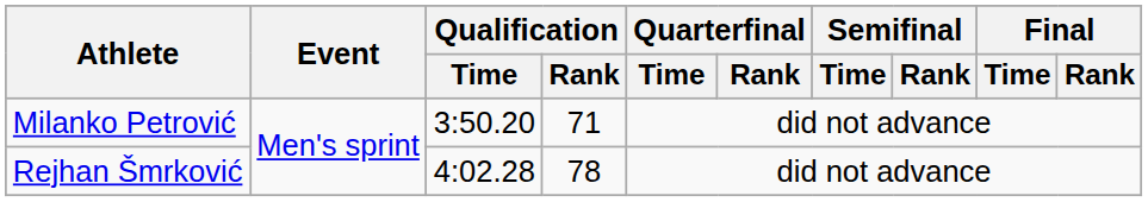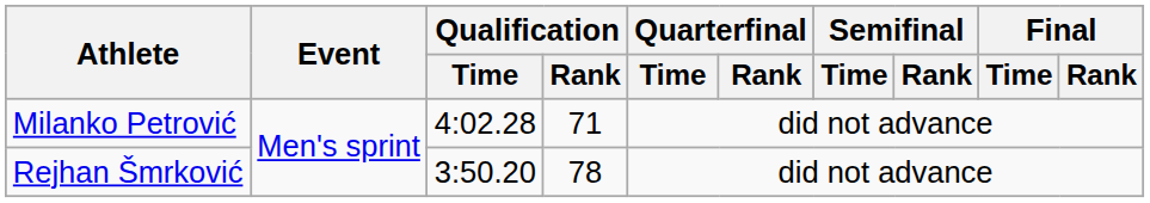Milanko Petrović | Qualification / Time: 3:50.20 -> 4:02.28
Rejhan Šmrković | Qualification / Time: 4:02.28 -> 3:50.20
